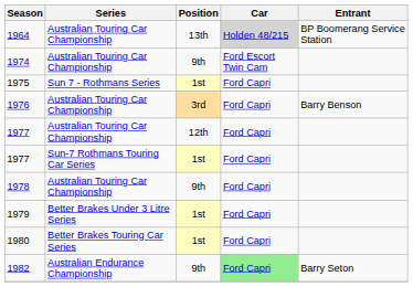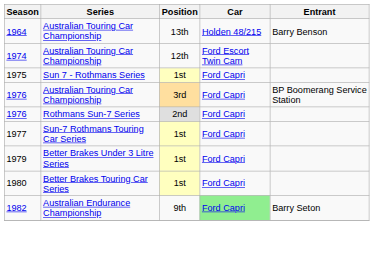1964 | Car: lightgrey background -> no background
1964 | Entrant: BP Boomerang Service Station -> Barry Benson
1974 | Position: 9th -> 12th
1976 / Australian Touring Car Championship | Entrant: Barry Benson -> BP Boomerang Service Station
+ row: 1976 | Rothmans Sun-7 Series | 2nd | Ford Capri
- row: 1977 | Australian Touring Car Championship | 12th | Ford Capri
- row: 1978 | Australian Touring Car Championship | 9th | Ford Capri
